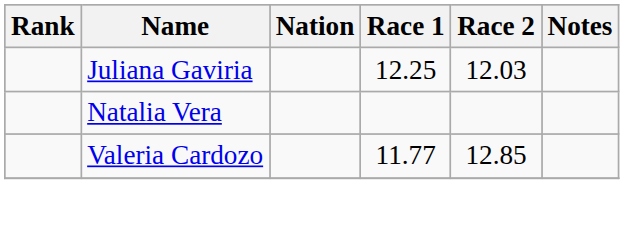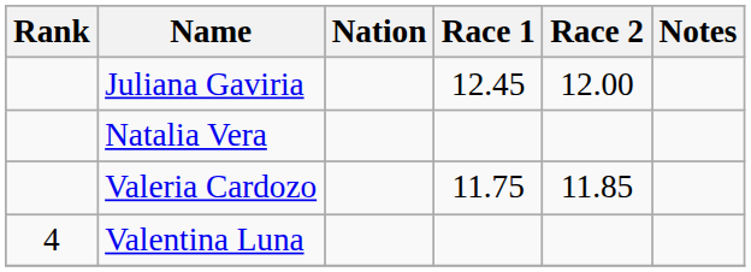Juliana Gaviria | Race 1: 12.25 -> 12.45
Juliana Gaviria | Race 2: 12.03 -> 12.00
Valeria Cardozo | Race 1: 11.77 -> 11.75
Valeria Cardozo | Race 2: 12.85 -> 11.85
+ row: 4 | Valentina Luna
